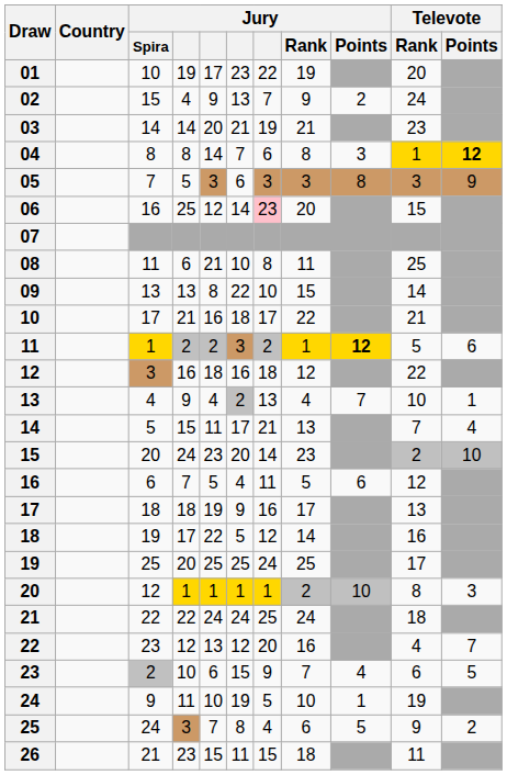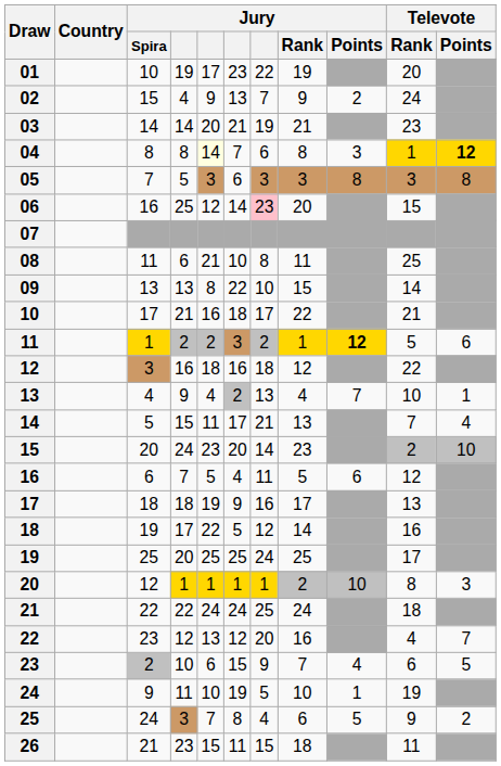04 | column 5: no background -> lightyellow background
05 | Televote / Points: 9 -> 8
